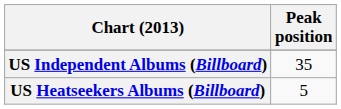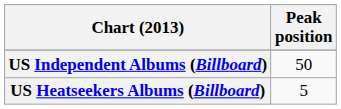US Independent Albums (Billboard) | Peak position: 35 -> 50
